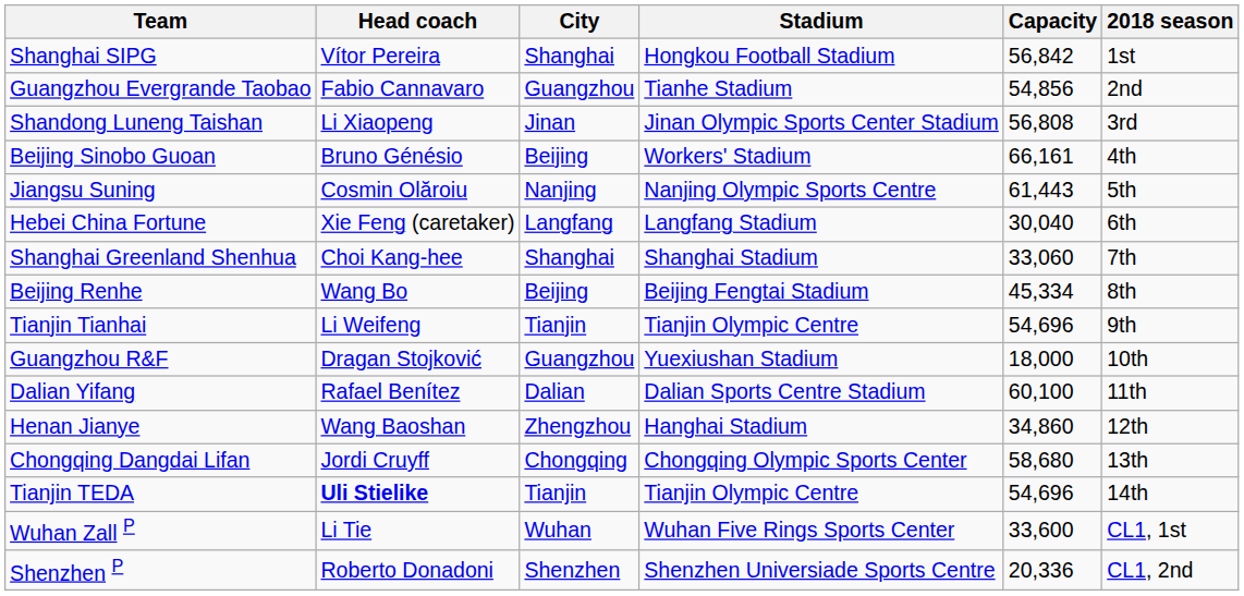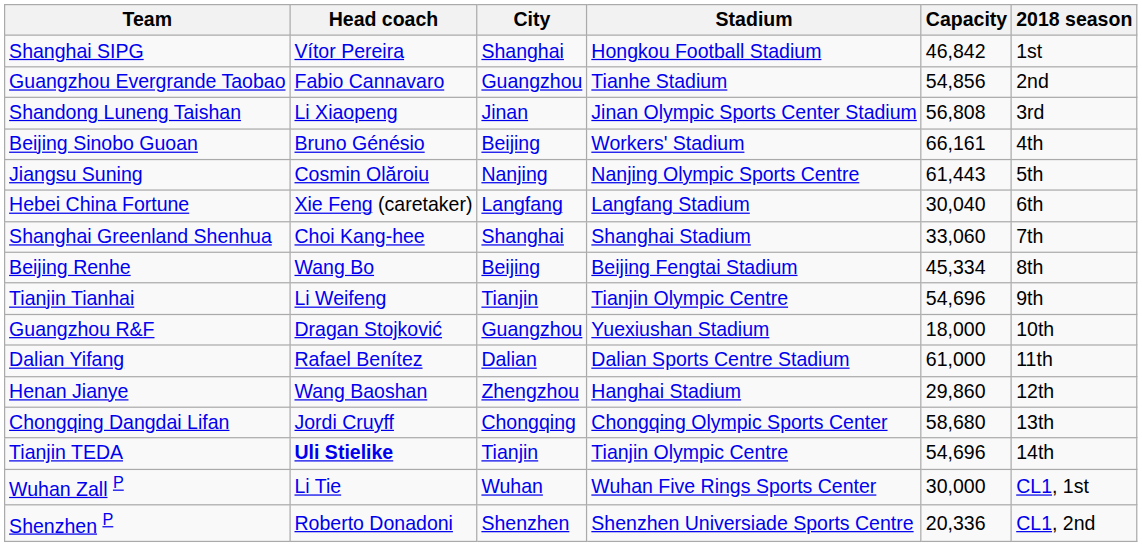Shanghai SIPG | Capacity: 56,842 -> 46,842
Dalian Yifang | Capacity: 60,100 -> 61,000
Henan Jianye | Capacity: 34,860 -> 29,860
Wuhan Zall P | Capacity: 33,600 -> 30,000
